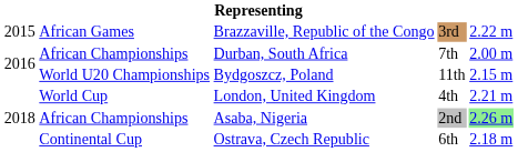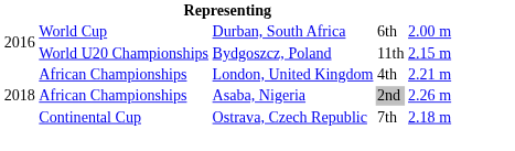- row: 2015 | African Games | Brazzaville, Republic of the Congo | 3rd | 2.22 m
Durban, South Africa | column 2: African Championships -> World Cup
Durban, South Africa | column 4: 7th -> 6th
London, United Kingdom | column 2: World Cup -> African Championships
Asaba, Nigeria | column 5: lightgreen background -> no background
Ostrava, Czech Republic | column 4: 6th -> 7th
